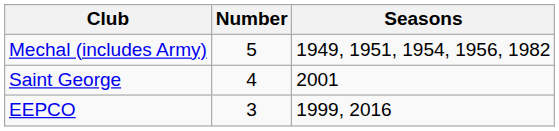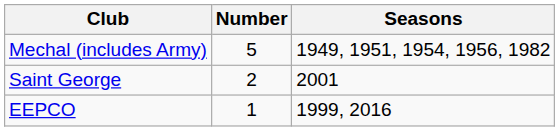Saint George | Number: 4 -> 2
EEPCO | Number: 3 -> 1
